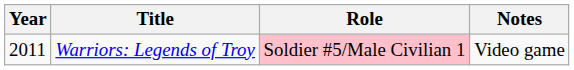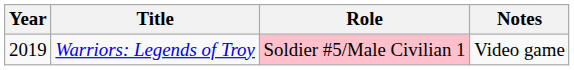Warriors: Legends of Troy | Year: 2011 -> 2019
